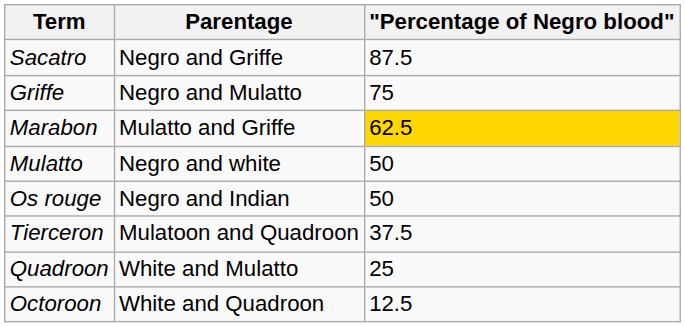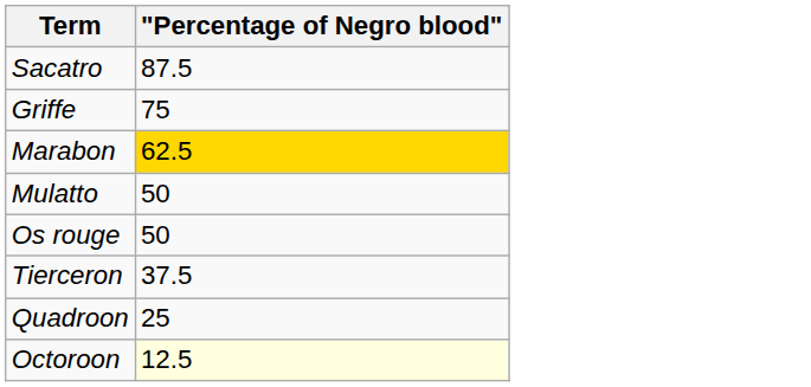- column: Parentage | Negro and Griffe | Negro and Mulatto | Mulatto and Griffe | Negro and white | Negro and Indian | Mulatoon and Quadroon | White and Mulatto | White and Quadroon
Octoroon | "Percentage of Negro blood": no background -> lightyellow background
